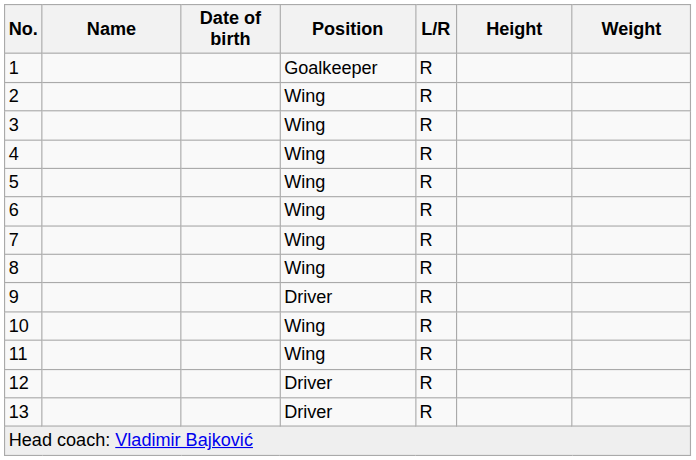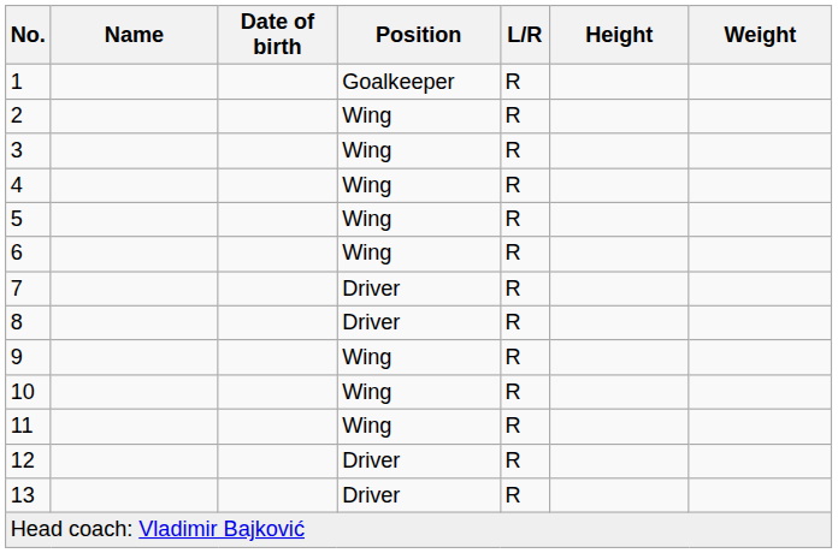7 | Position: Wing -> Driver
8 | Position: Wing -> Driver
9 | Position: Driver -> Wing
